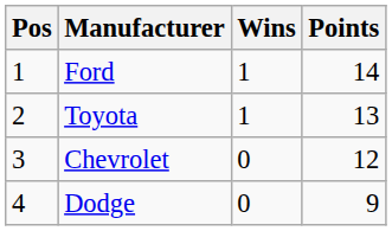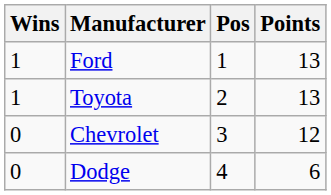columns swapped: Pos <-> Wins
Ford | Points: 14 -> 13
Dodge | Points: 9 -> 6
